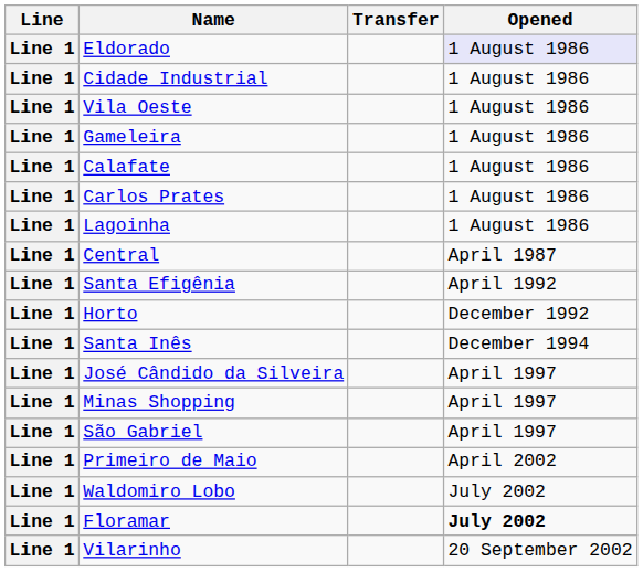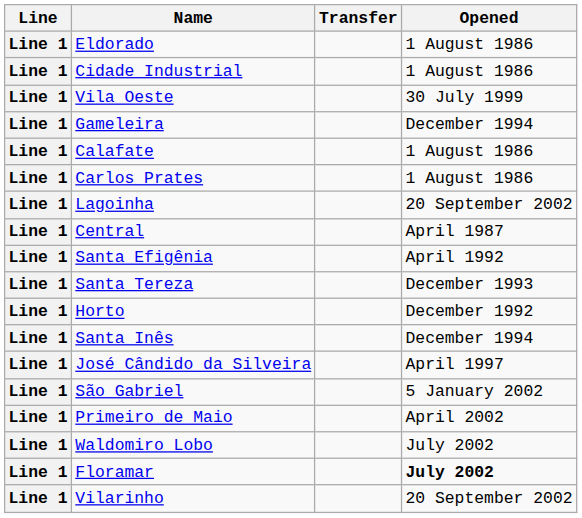Eldorado | Opened: lavender background -> no background
Vila Oeste | Opened: 1 August 1986 -> 30 July 1999
Gameleira | Opened: 1 August 1986 -> December 1994
Lagoinha | Opened: 1 August 1986 -> 20 September 2002
+ row: Line 1 | Santa Tereza | December 1993
- row: Line 1 | Minas Shopping | April 1997
São Gabriel | Opened: April 1997 -> 5 January 2002
